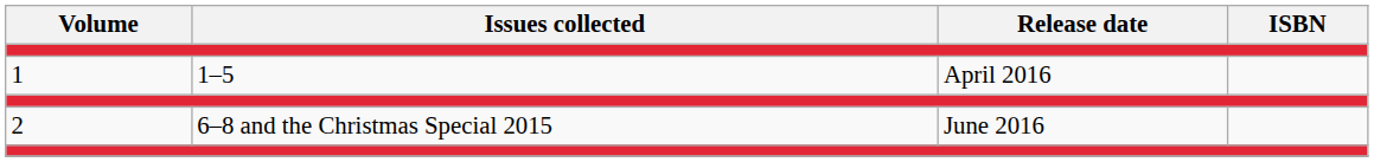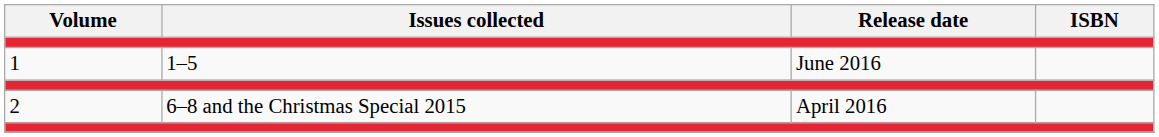1 | Release date: April 2016 -> June 2016
2 | Release date: June 2016 -> April 2016
